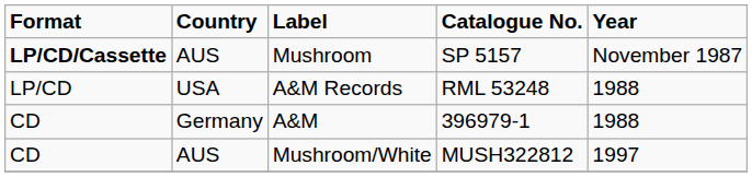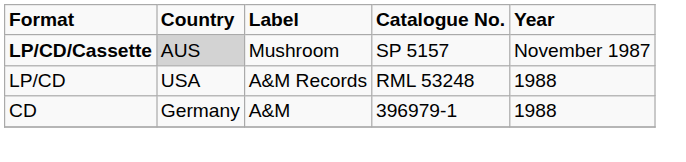Mushroom | Country: no background -> lightgrey background
- row: CD | AUS | Mushroom/White | MUSH322812 | 1997
